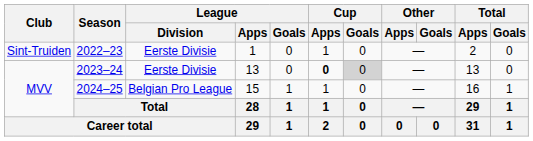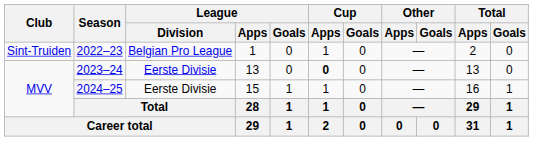2022–23 | League / Division: Eerste Divisie -> Belgian Pro League
2023–24 | Cup / Goals: lightgrey background -> no background
2024–25 | League / Division: Belgian Pro League -> Eerste Divisie
